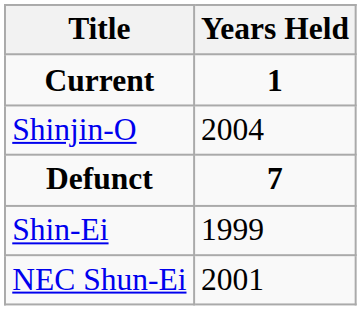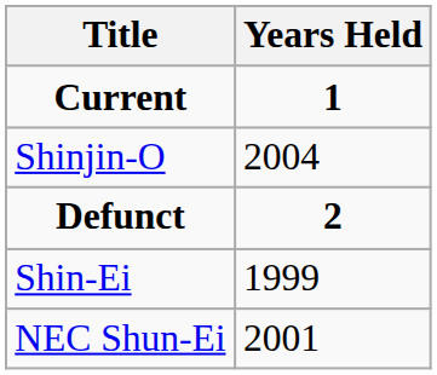Defunct | Years Held: 7 -> 2
